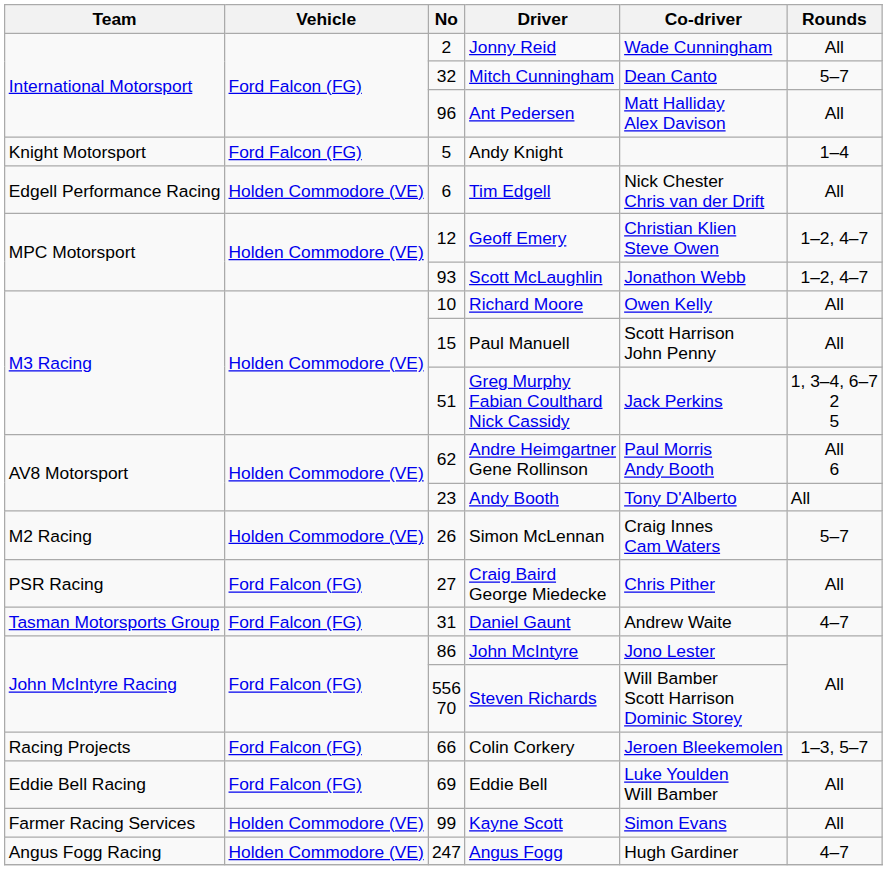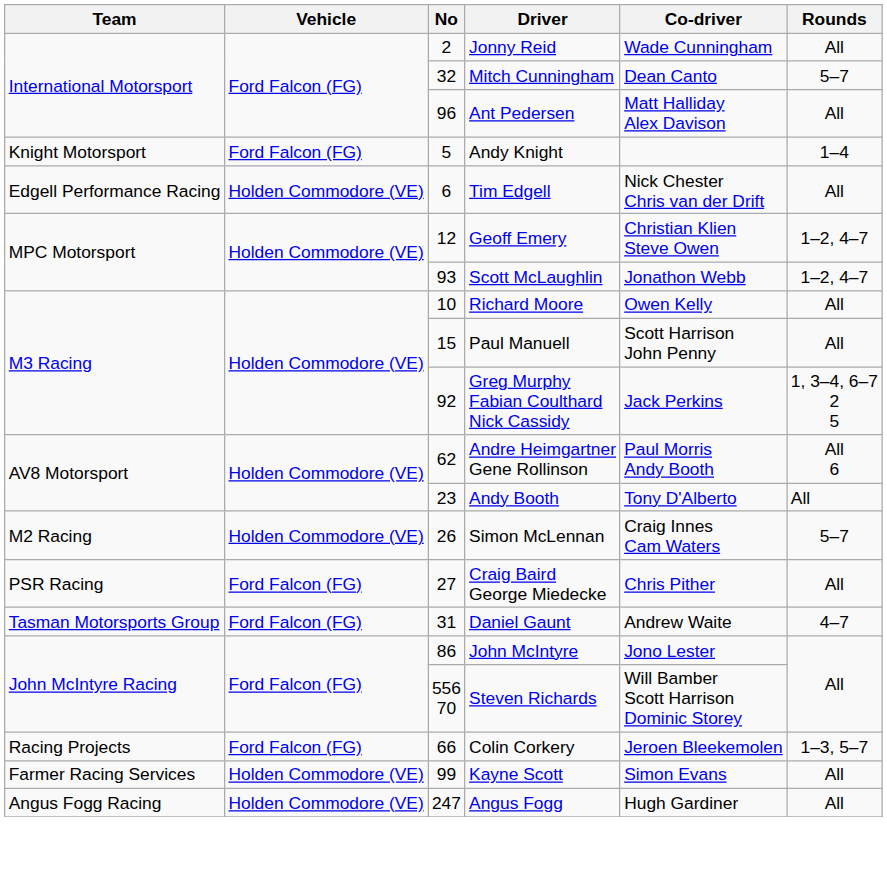Greg Murphy Fabian Coulthard Nick Cassidy | No: 51 -> 92
- row: Eddie Bell Racing | Ford Falcon (FG) | 69 | Eddie Bell | Luke Youlden Will Bamber | All
Angus Fogg | Rounds: 4–7 -> All
